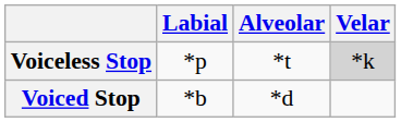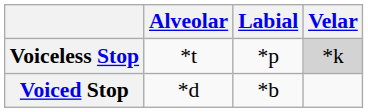columns swapped: Labial <-> Alveolar
